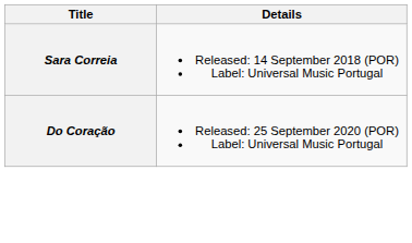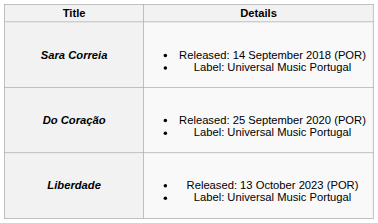+ row: Liberdade | Released: 13 October 2023 (POR) Label: Universal Music Portugal
